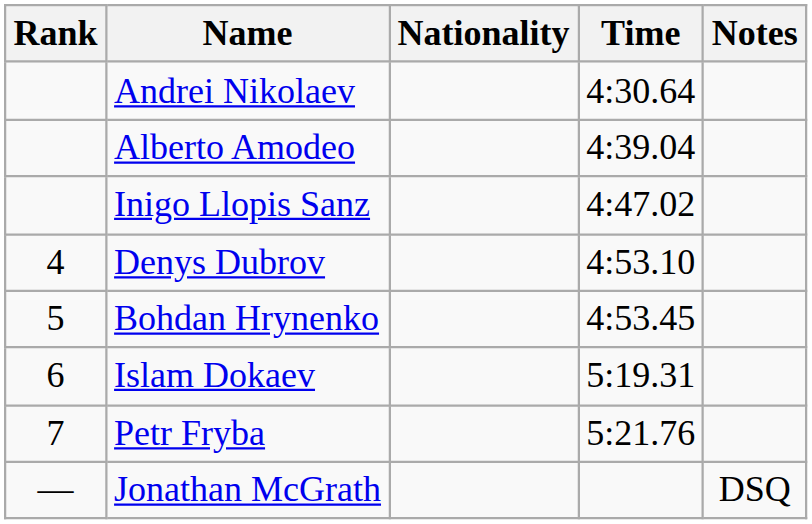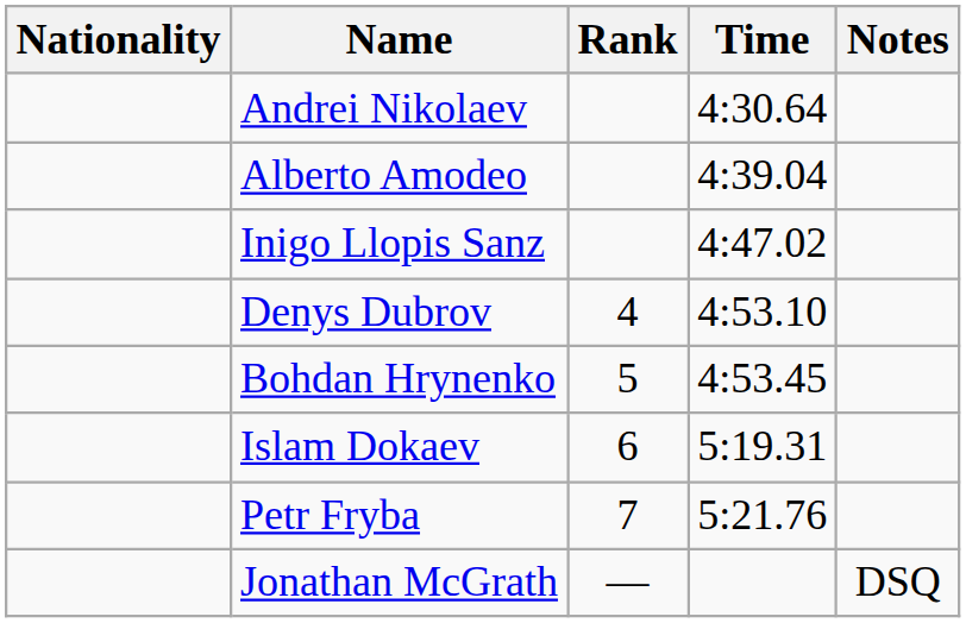columns swapped: Rank <-> Nationality
